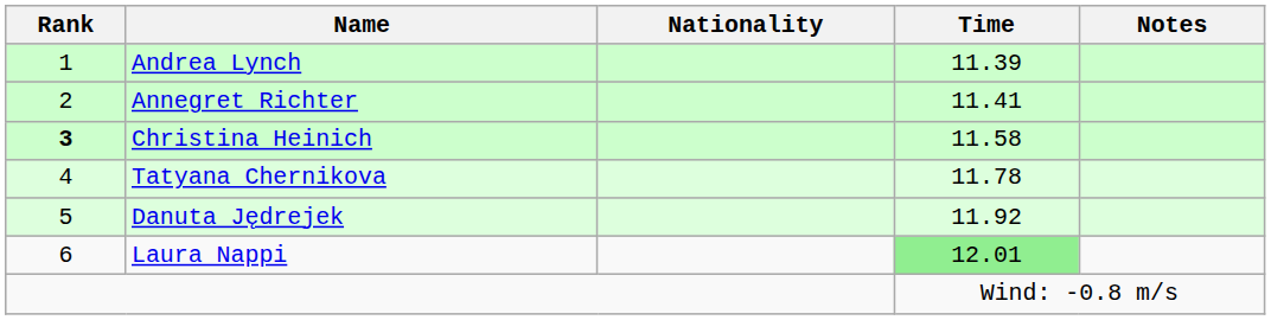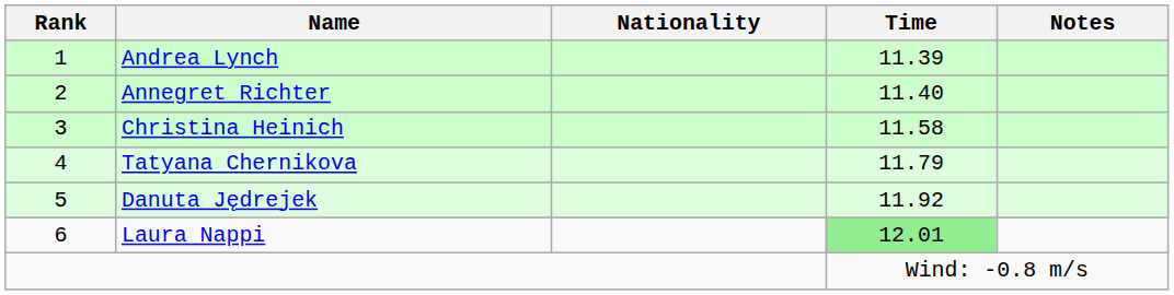Annegret Richter | Time: 11.41 -> 11.40
Christina Heinich | Rank: bold -> normal
Tatyana Chernikova | Time: 11.78 -> 11.79
